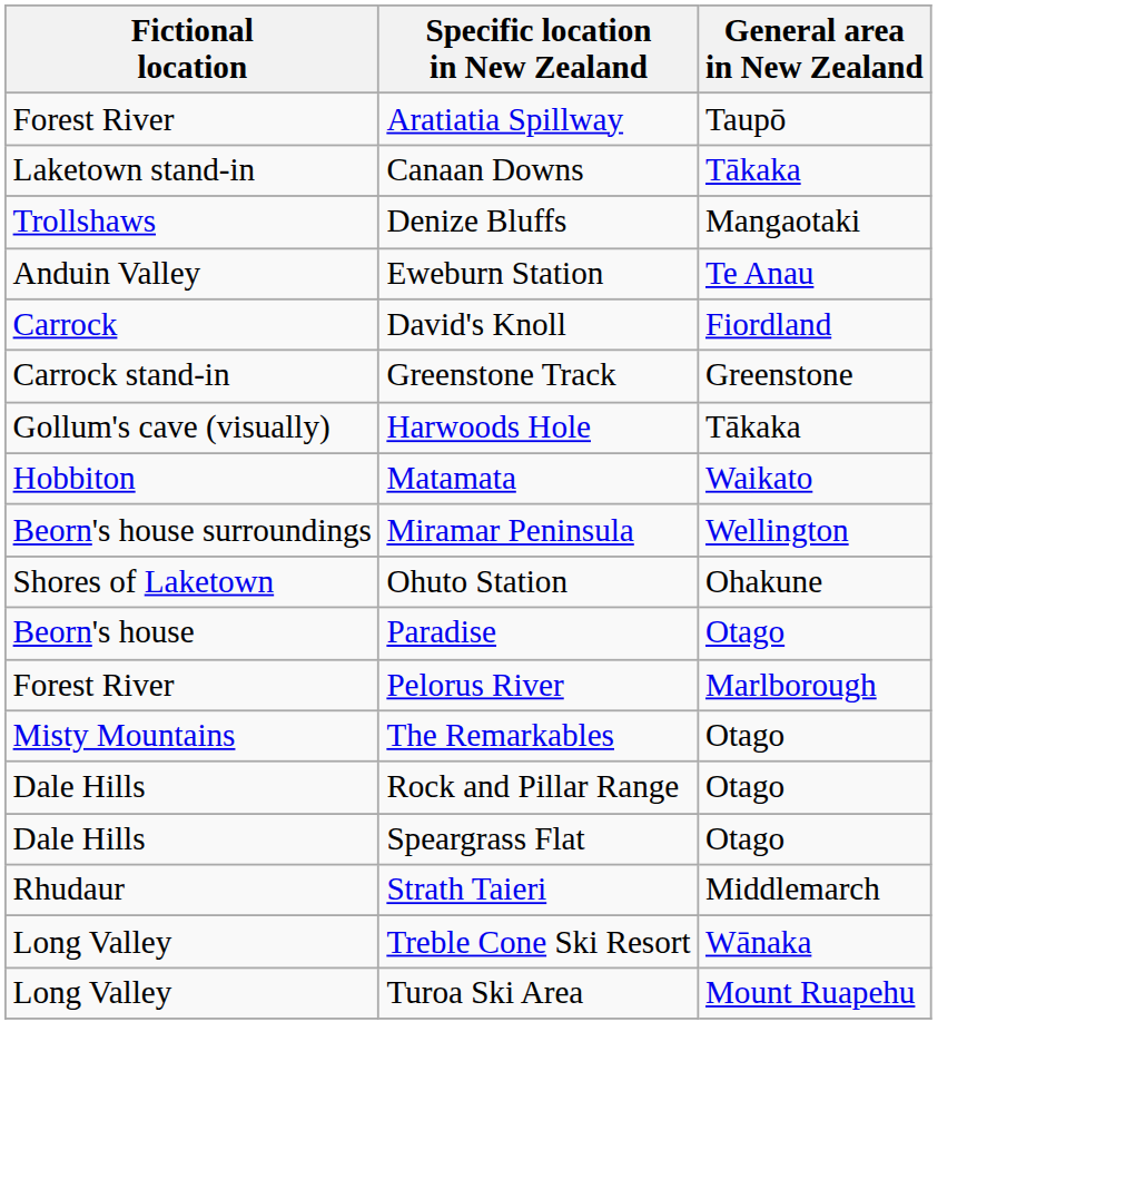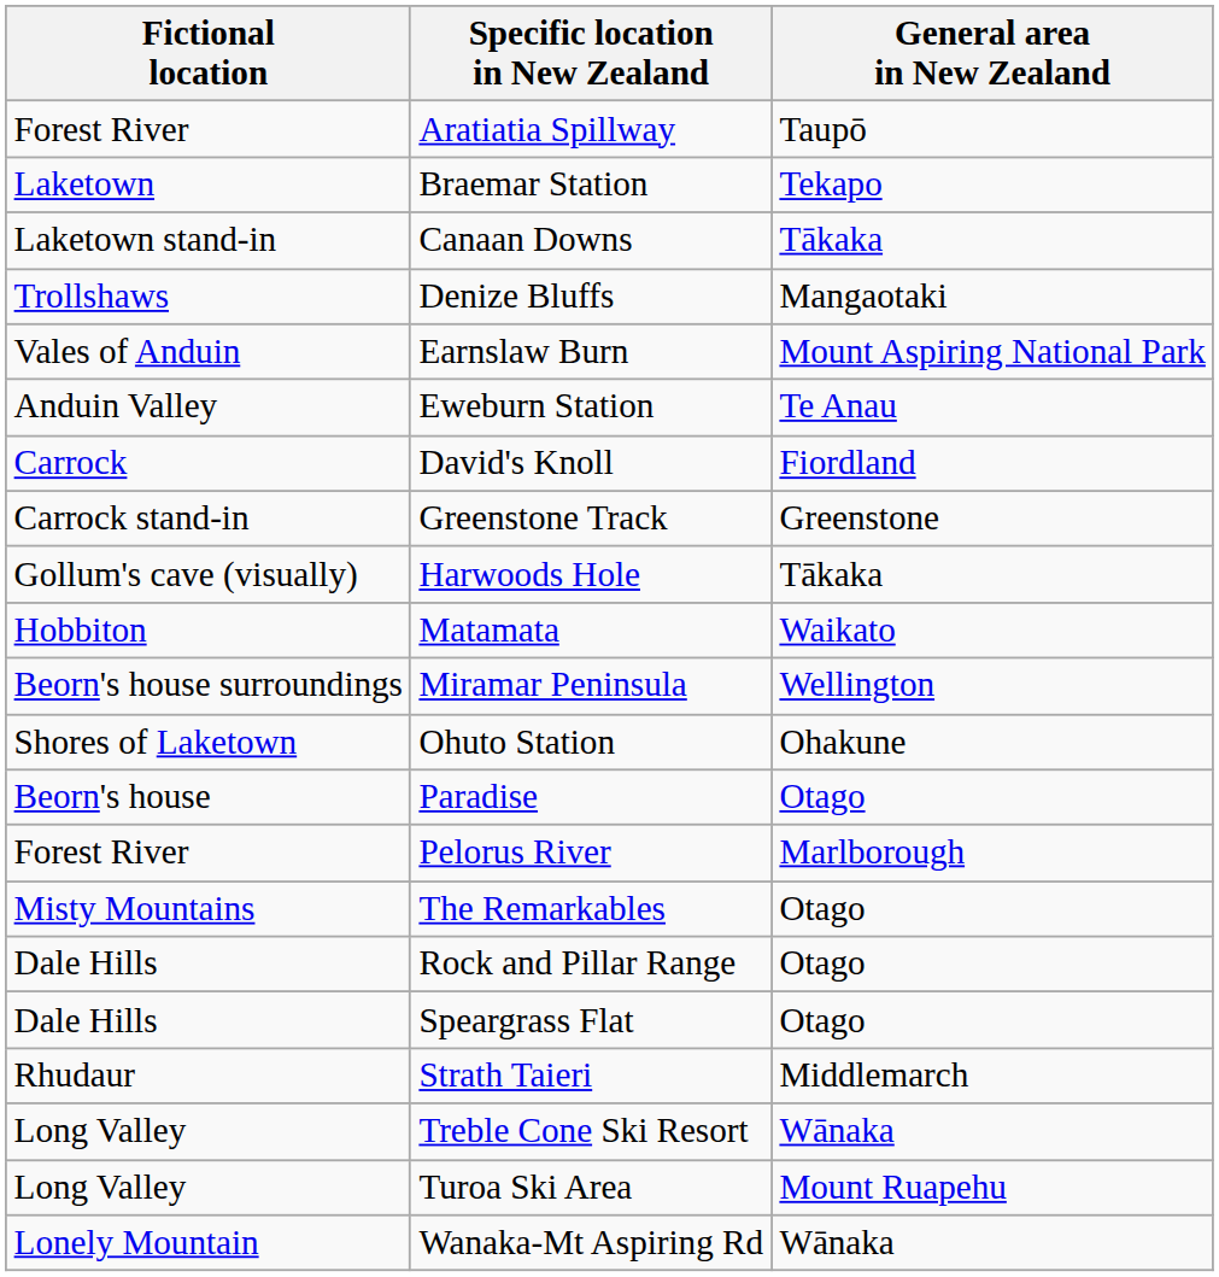+ row: Laketown | Braemar Station | Tekapo
+ row: Vales of Anduin | Earnslaw Burn | Mount Aspiring National Park
+ row: Lonely Mountain | Wanaka-Mt Aspiring Rd | Wānaka
